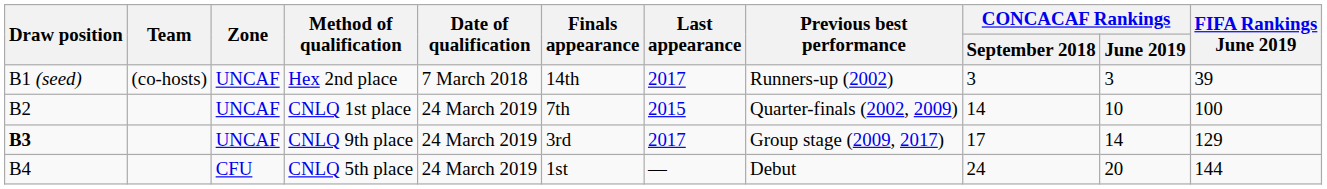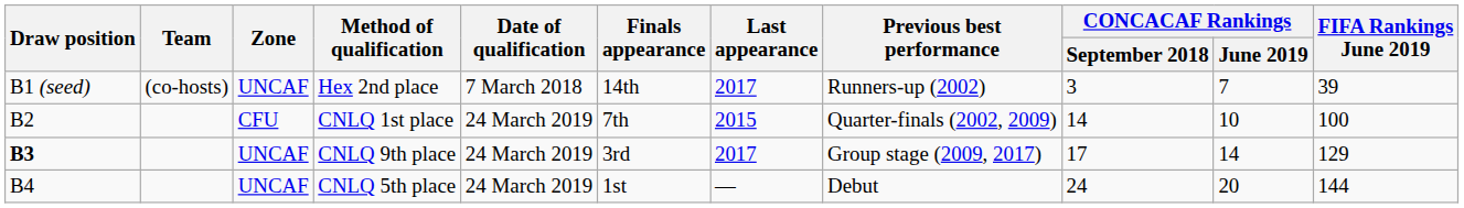Hex 2nd place | CONCACAF Rankings / June 2019: 3 -> 7
CNLQ 1st place | Zone: UNCAF -> CFU
CNLQ 5th place | Zone: CFU -> UNCAF
